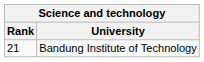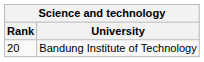Bandung Institute of Technology | Rank: 21 -> 20
